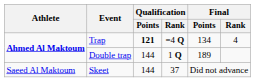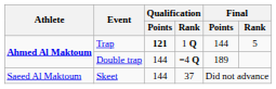Trap | Qualification / Rank: =4 Q -> 1 Q
Trap | Final / Points: 134 -> 144
Trap | Final / Rank: 4 -> 5
Double trap | Qualification / Rank: 1 Q -> =4 Q
